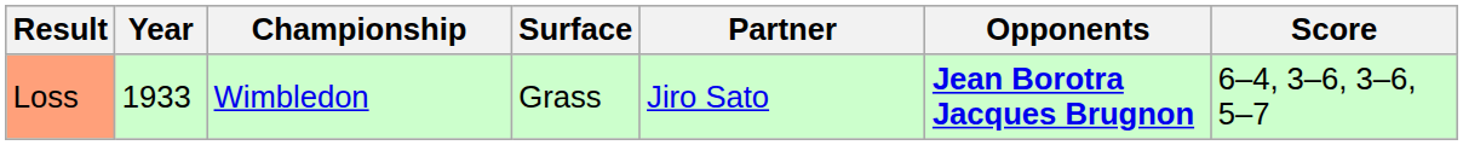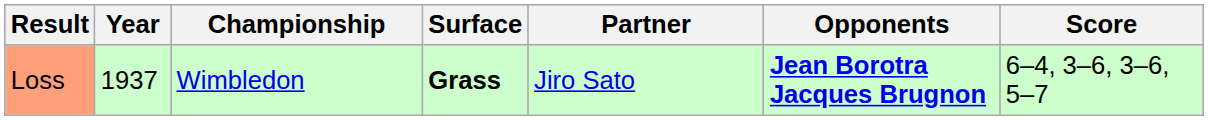Loss | Year: 1933 -> 1937
Loss | Surface: normal -> bold
